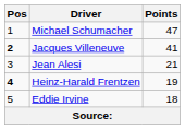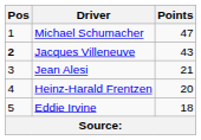Jacques Villeneuve | Points: 41 -> 43
Heinz-Harald Frentzen | Pos: bold -> normal
Heinz-Harald Frentzen | Points: 19 -> 20
